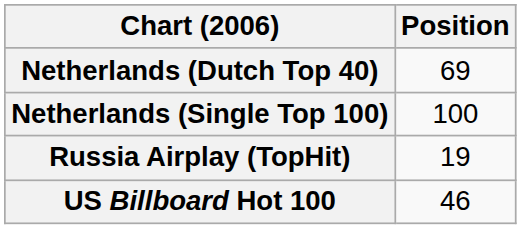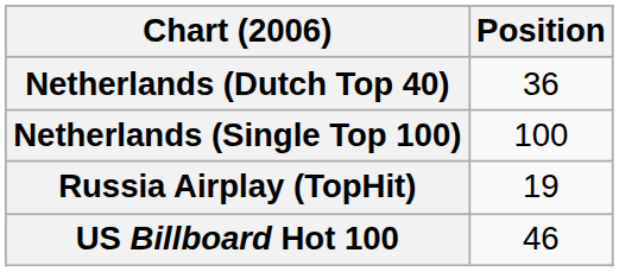Netherlands (Dutch Top 40) | Position: 69 -> 36
